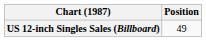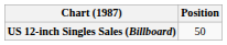US 12-inch Singles Sales (Billboard) | Position: 49 -> 50
